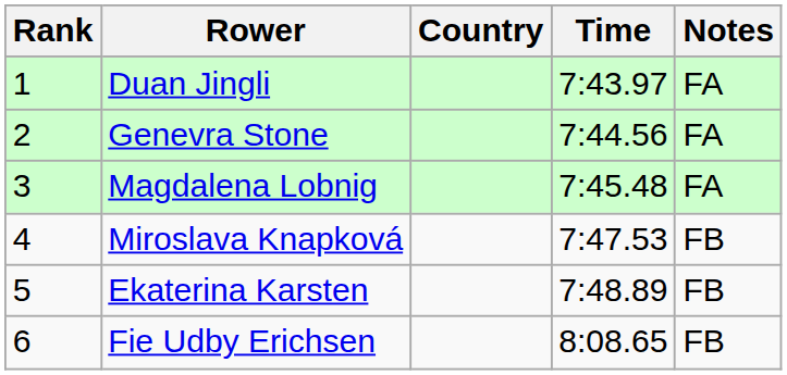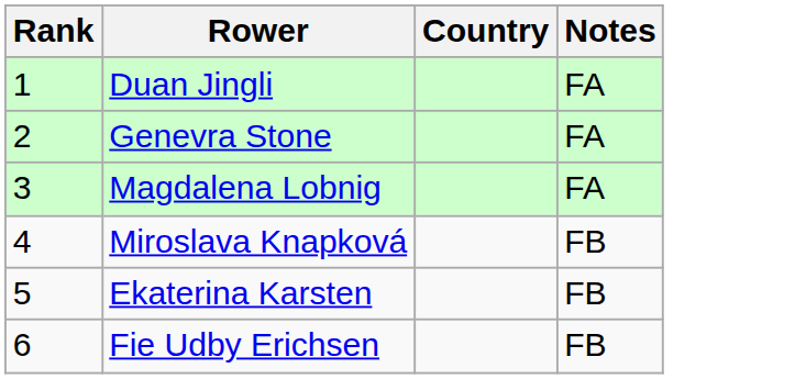- column: Time | 7:43.97 | 7:44.56 | 7:45.48 | 7:47.53 | 7:48.89 | 8:08.65
